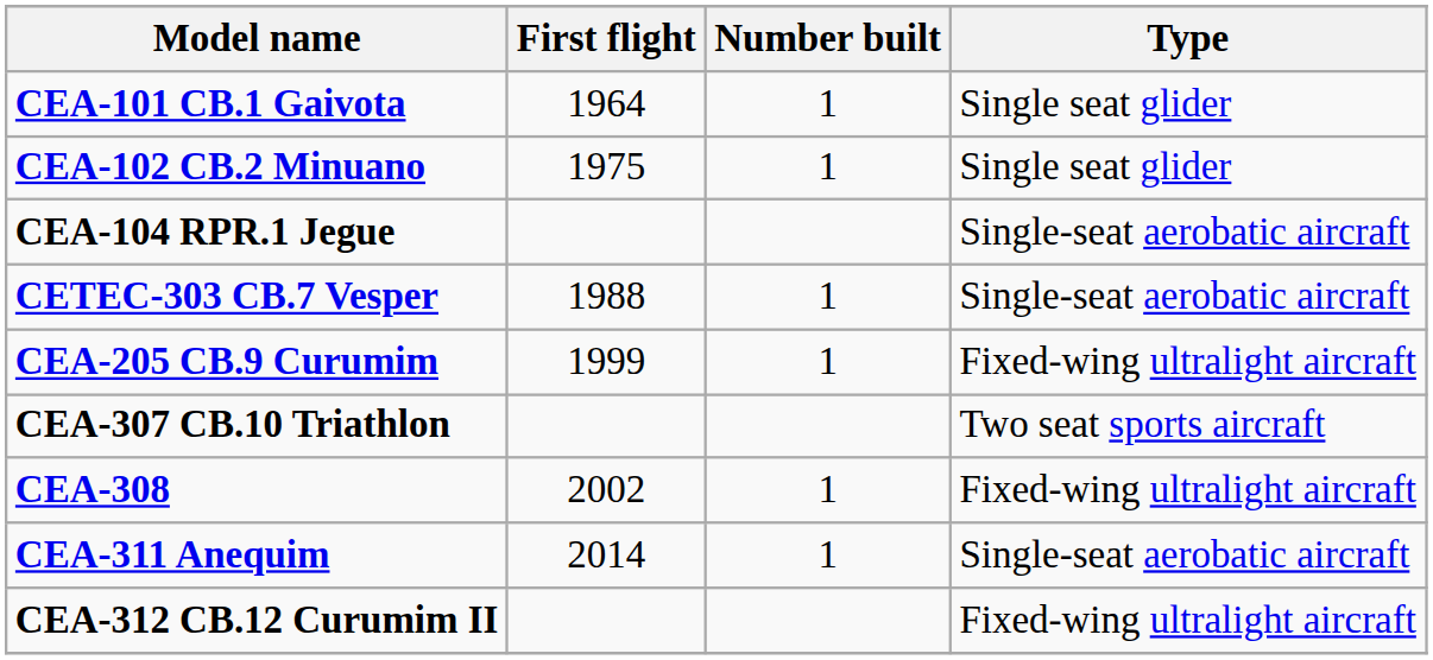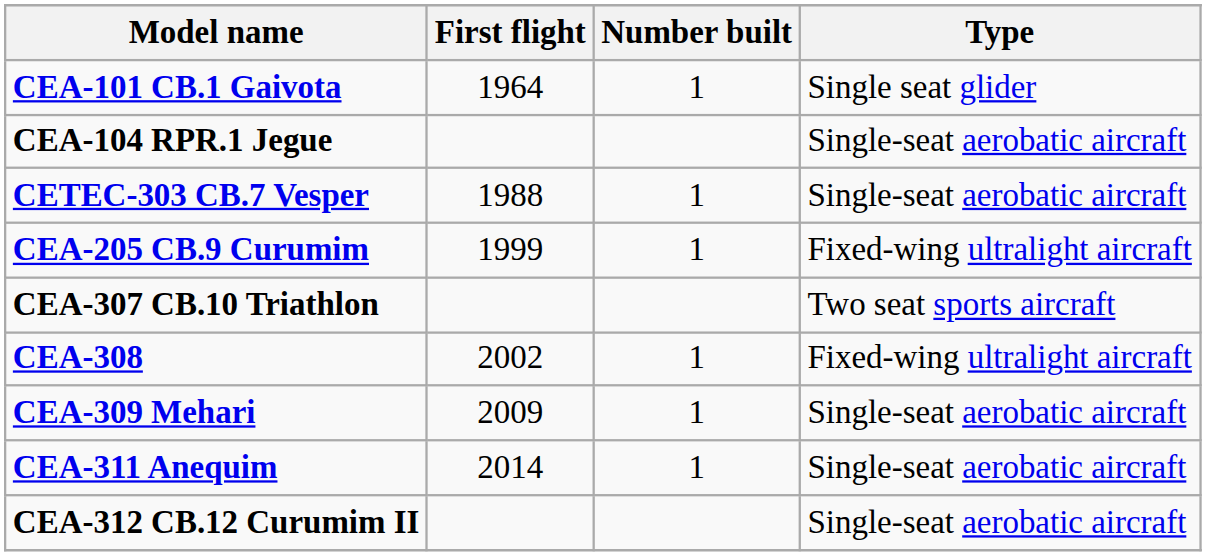- row: CEA-102 CB.2 Minuano | 1975 | 1 | Single seat glider
+ row: CEA-309 Mehari | 2009 | 1 | Single-seat aerobatic aircraft
CEA-312 CB.12 Curumim II | Type: Fixed-wing ultralight aircraft -> Single-seat aerobatic aircraft
